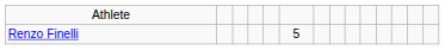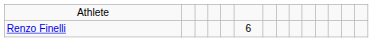Renzo Finelli | column 6: 5 -> 6
